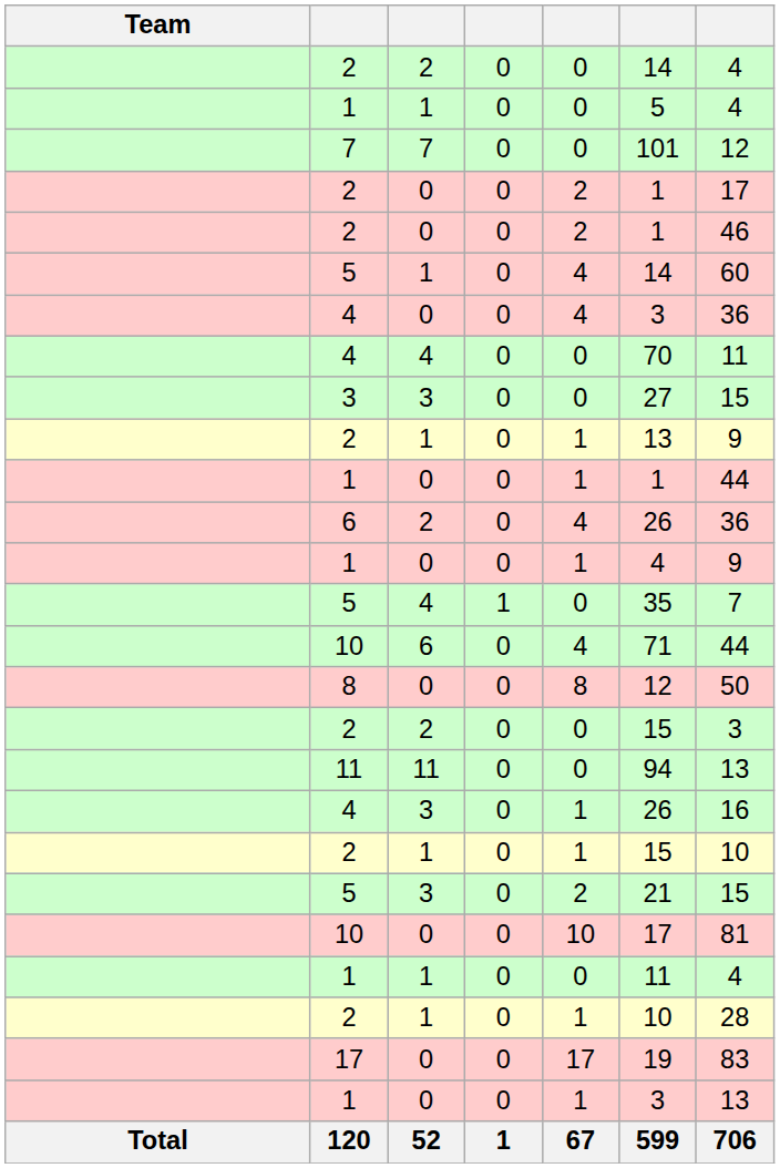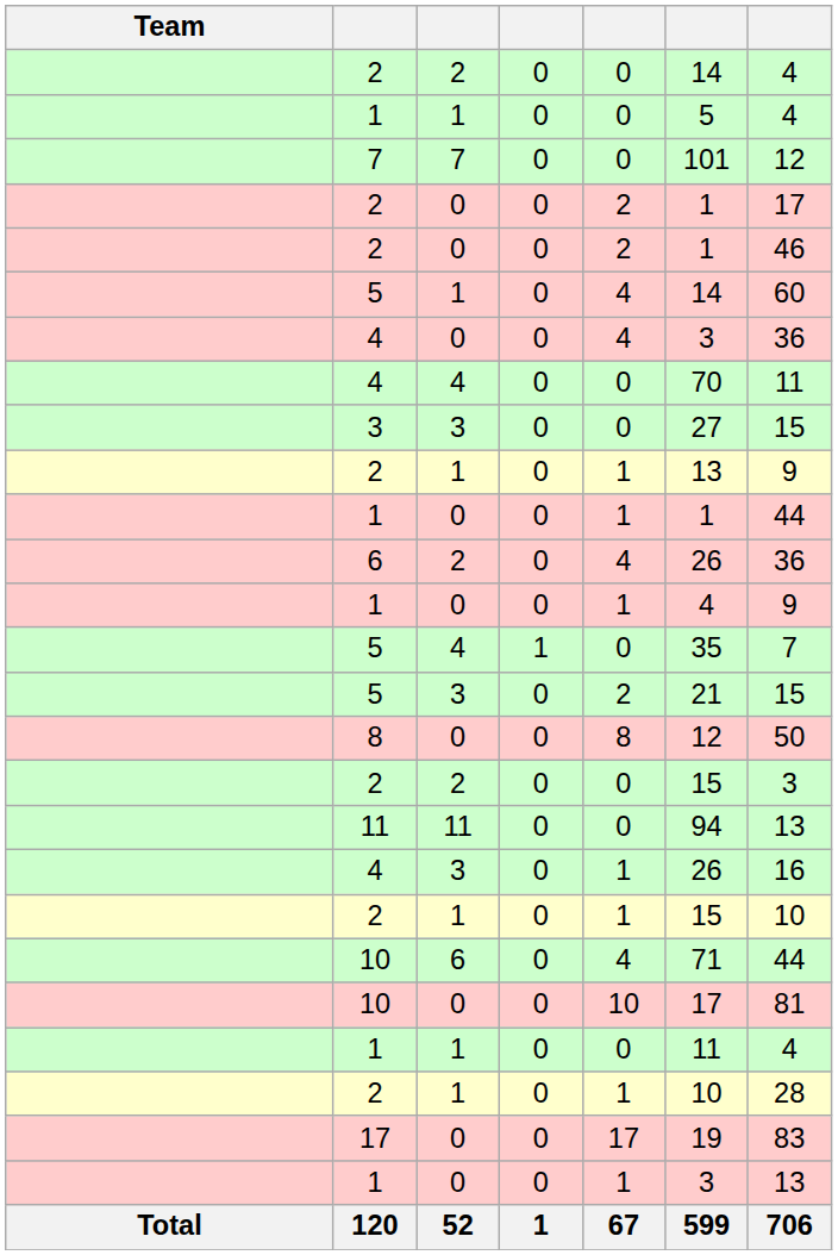rows swapped: 10 / 6 <-> 5 / 3
